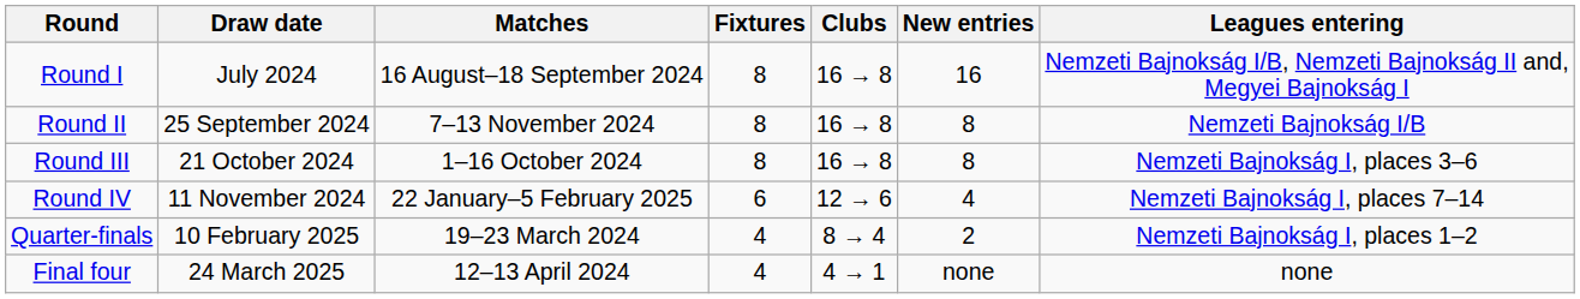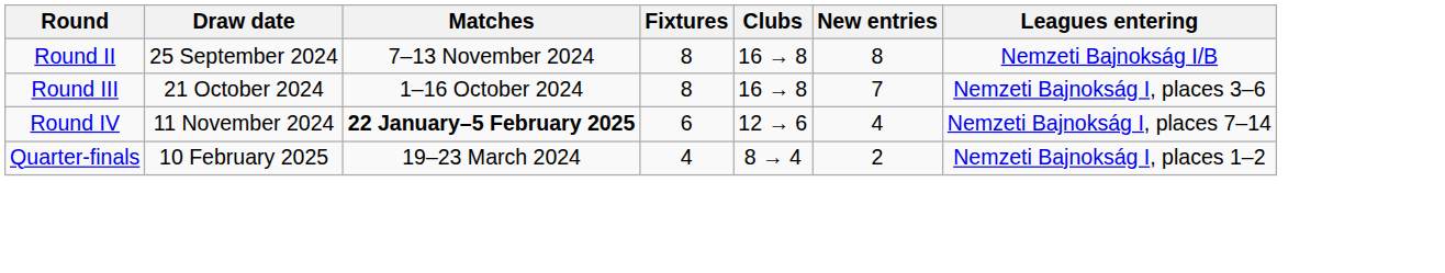- row: Round I | July 2024 | 16 August–18 September 2024 | 8 | 16 → 8 | 16 | Nemzeti Bajnokság I/B, Nemzeti Bajnokság II and, Megyei Bajnokság I
Round III | New entries: 8 -> 7
Round IV | Matches: normal -> bold
- row: Final four | 24 March 2025 | 12–13 April 2024 | 4 | 4 → 1 | none | none
